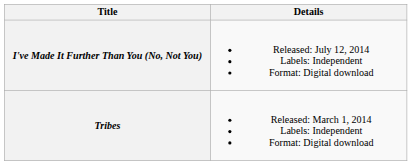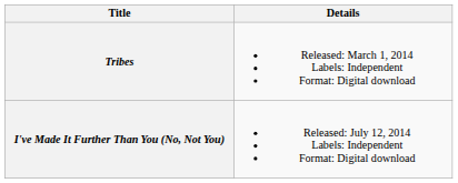rows swapped: Tribes <-> I've Made It Further Than You (No, Not You)
